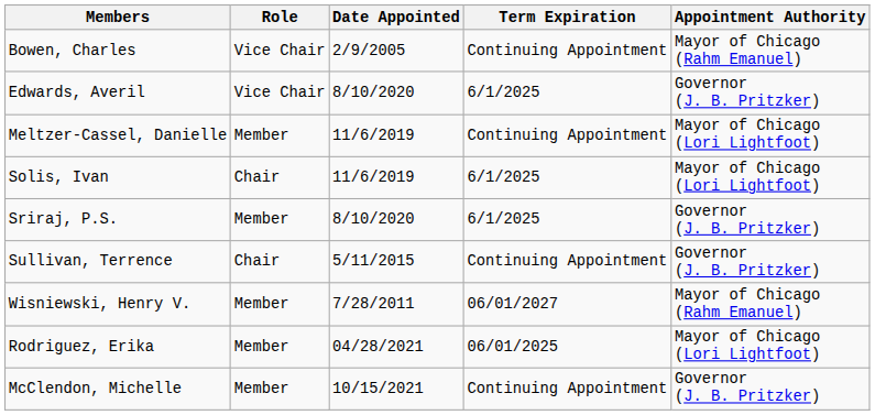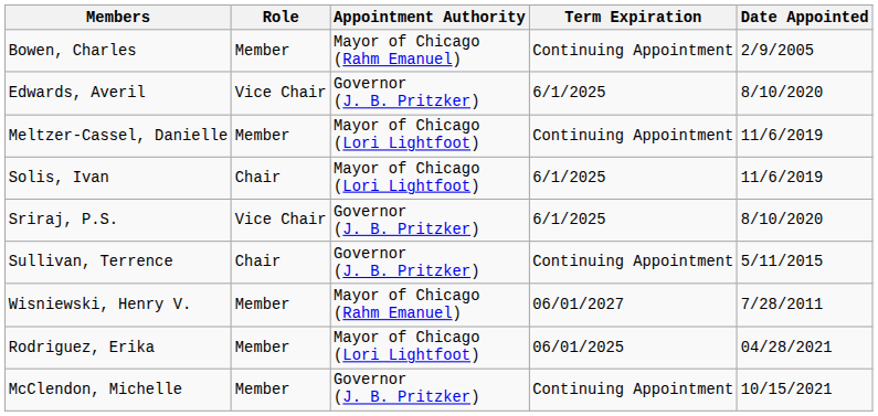columns swapped: Date Appointed <-> Appointment Authority
Bowen, Charles | Role: Vice Chair -> Member
Sriraj, P.S. | Role: Member -> Vice Chair
